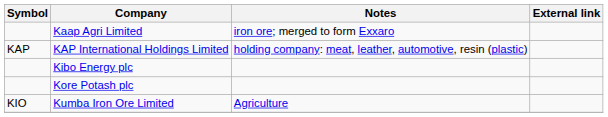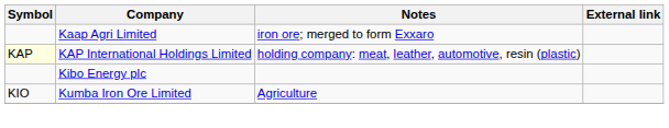KAP International Holdings Limited | Symbol: no background -> lightyellow background
- row: Kore Potash plc
